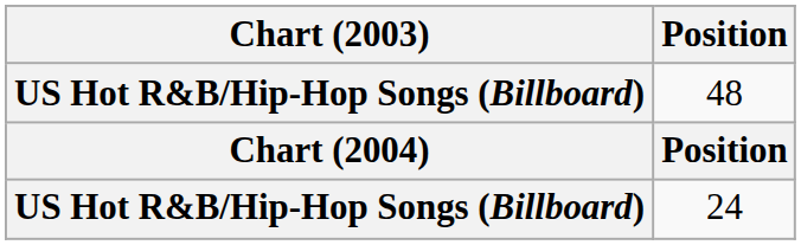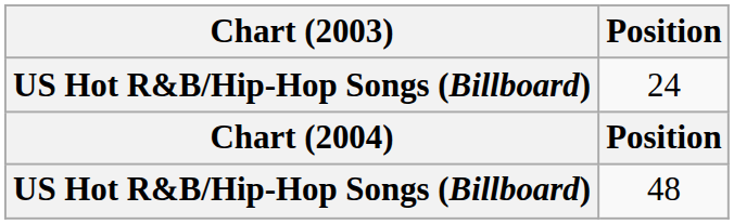rows swapped: 48 <-> 24
